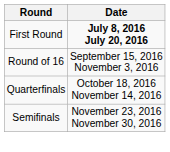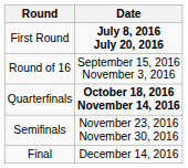Quarterfinals | Date: normal -> bold
+ row: Final | December 14, 2016
